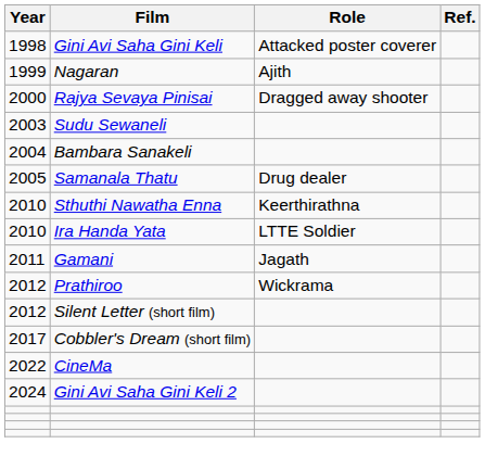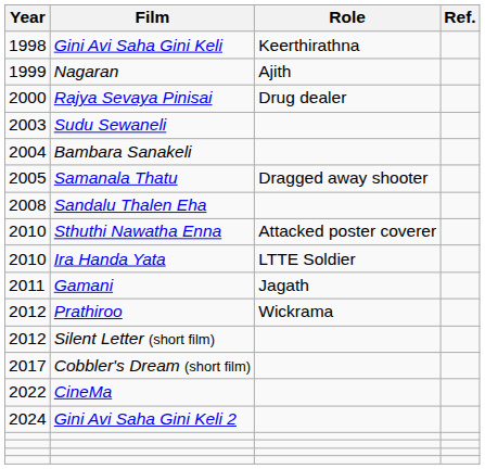Gini Avi Saha Gini Keli | Role: Attacked poster coverer -> Keerthirathna
Rajya Sevaya Pinisai | Role: Dragged away shooter -> Drug dealer
Samanala Thatu | Role: Drug dealer -> Dragged away shooter
+ row: 2008 | Sandalu Thalen Eha
Sthuthi Nawatha Enna | Role: Keerthirathna -> Attacked poster coverer
